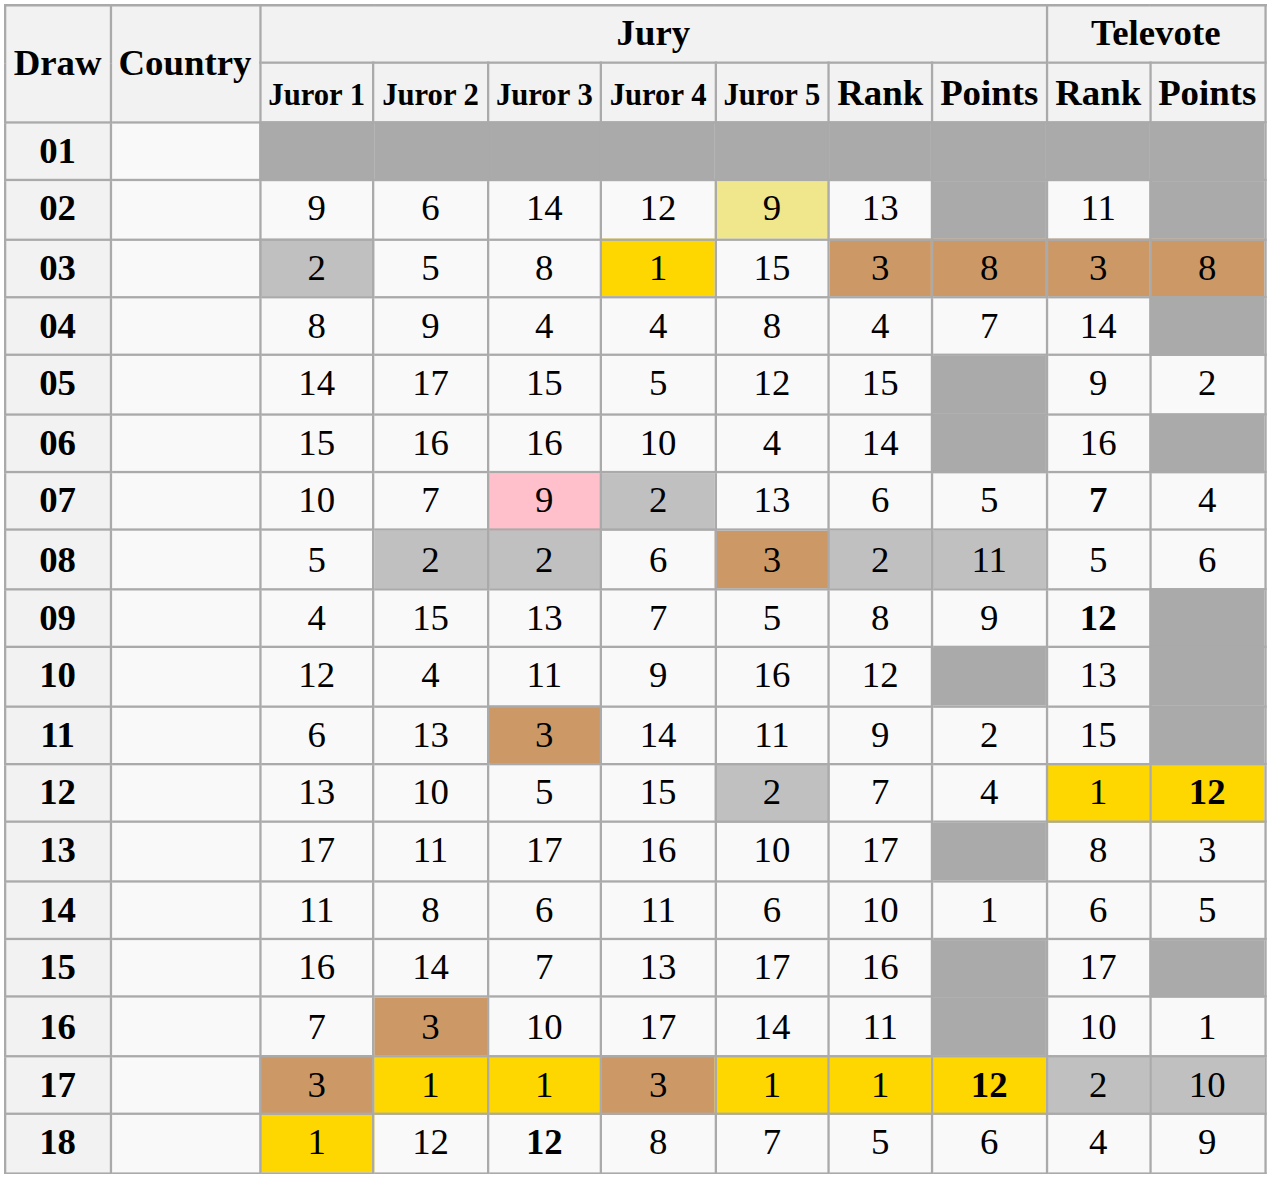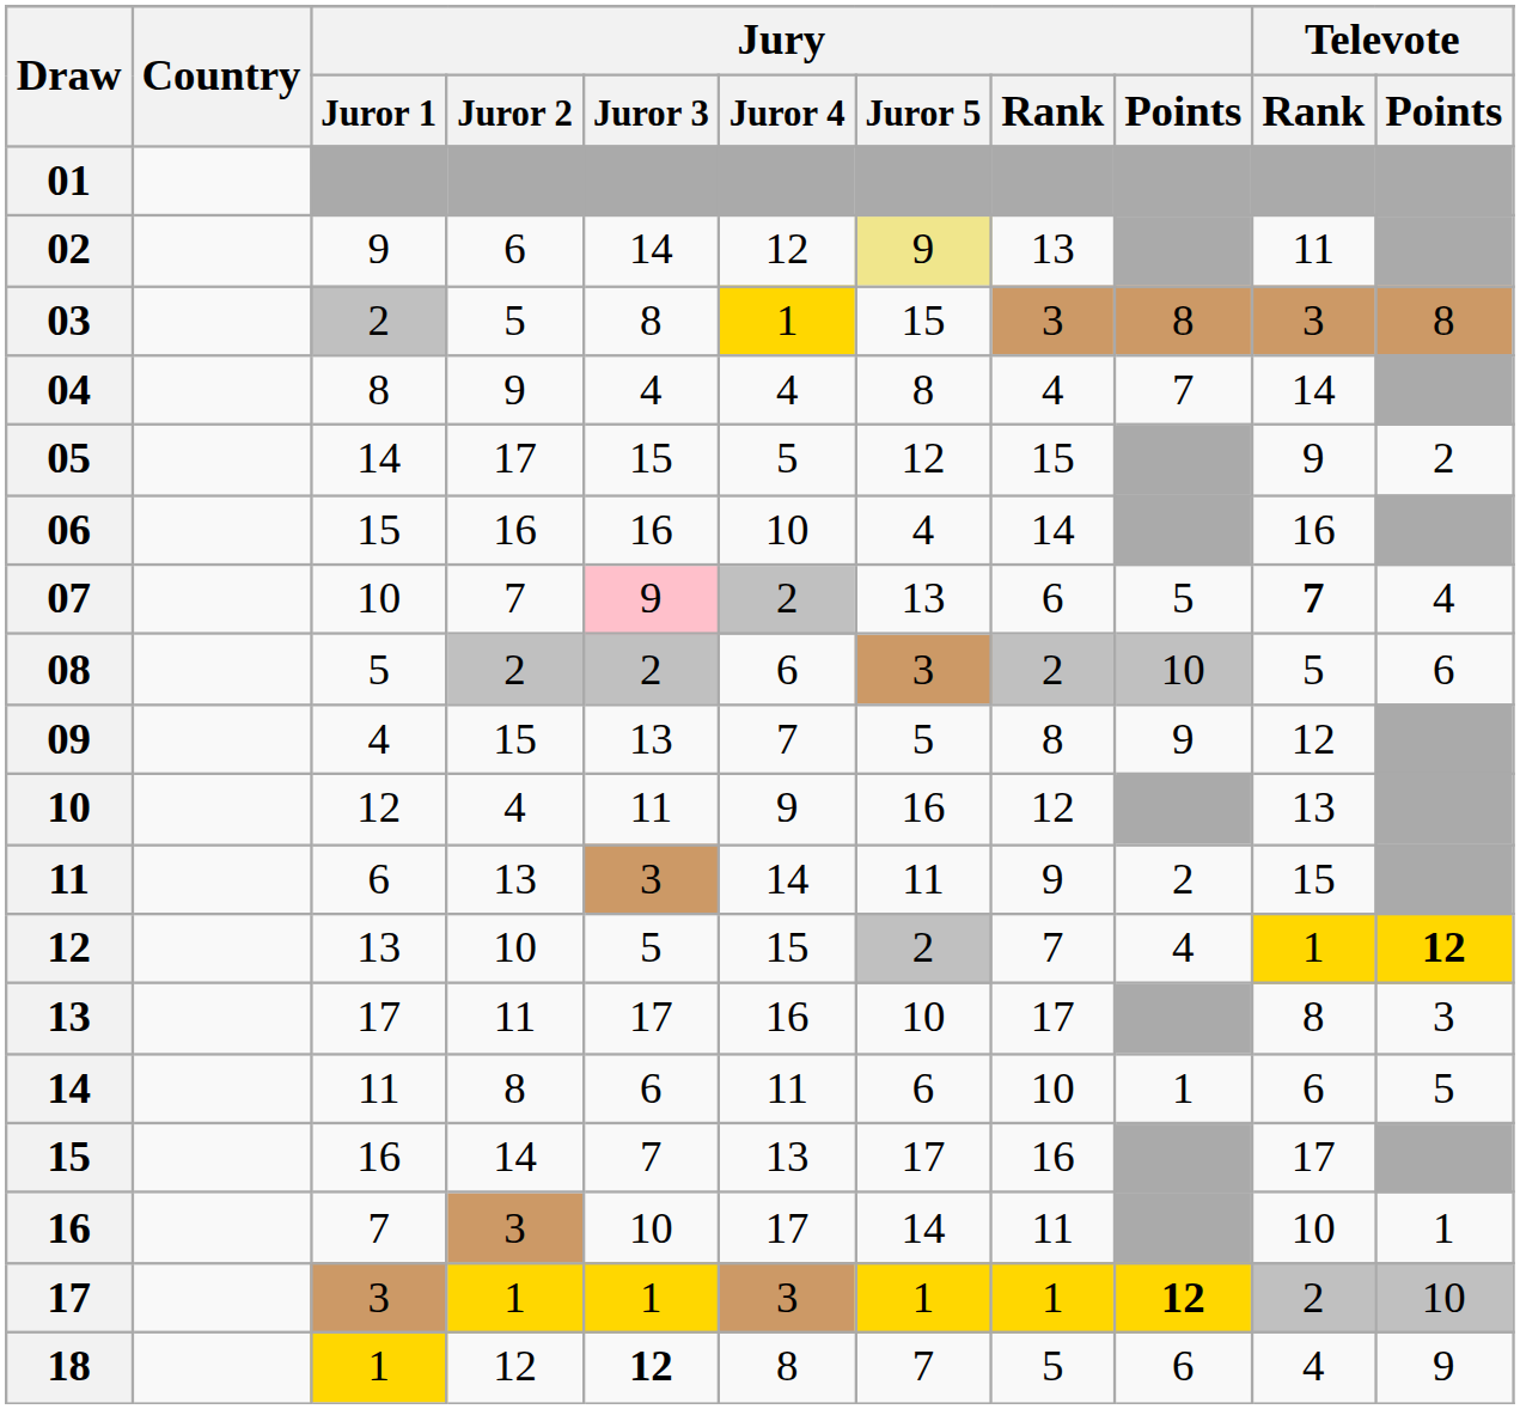08 | Jury / Points: 11 -> 10
09 | Televote / Rank: bold -> normal
